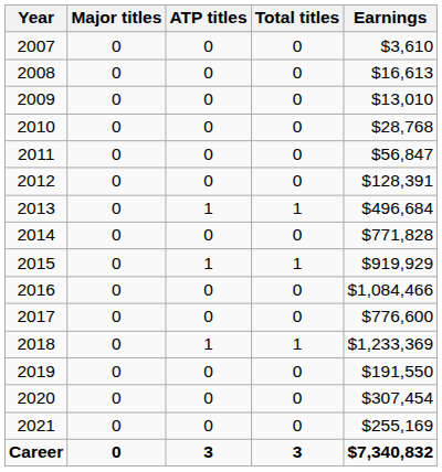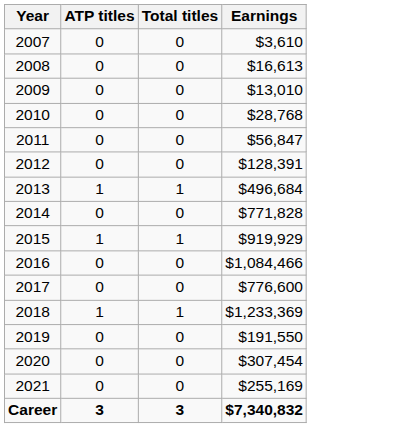- column: Major titles | 0 | 0 | 0 | 0 | 0 | 0 | 0 | 0 | 0 | 0 | 0 | 0 | 0 | 0 | 0 | 0
